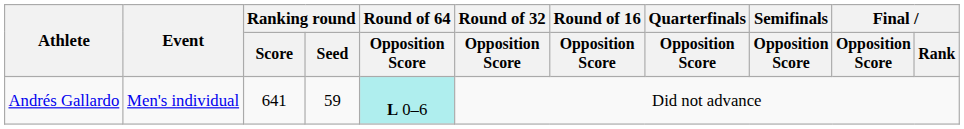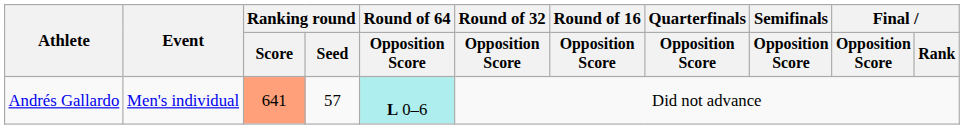Andrés Gallardo | Ranking round / Score: no background -> lightsalmon background
Andrés Gallardo | Ranking round / Seed: 59 -> 57
